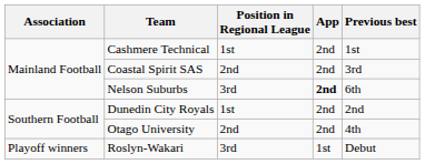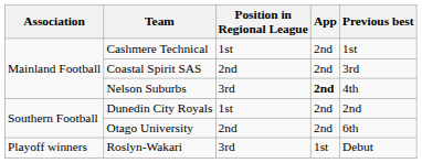Nelson Suburbs | Previous best: 6th -> 4th
Otago University | Previous best: 4th -> 6th
